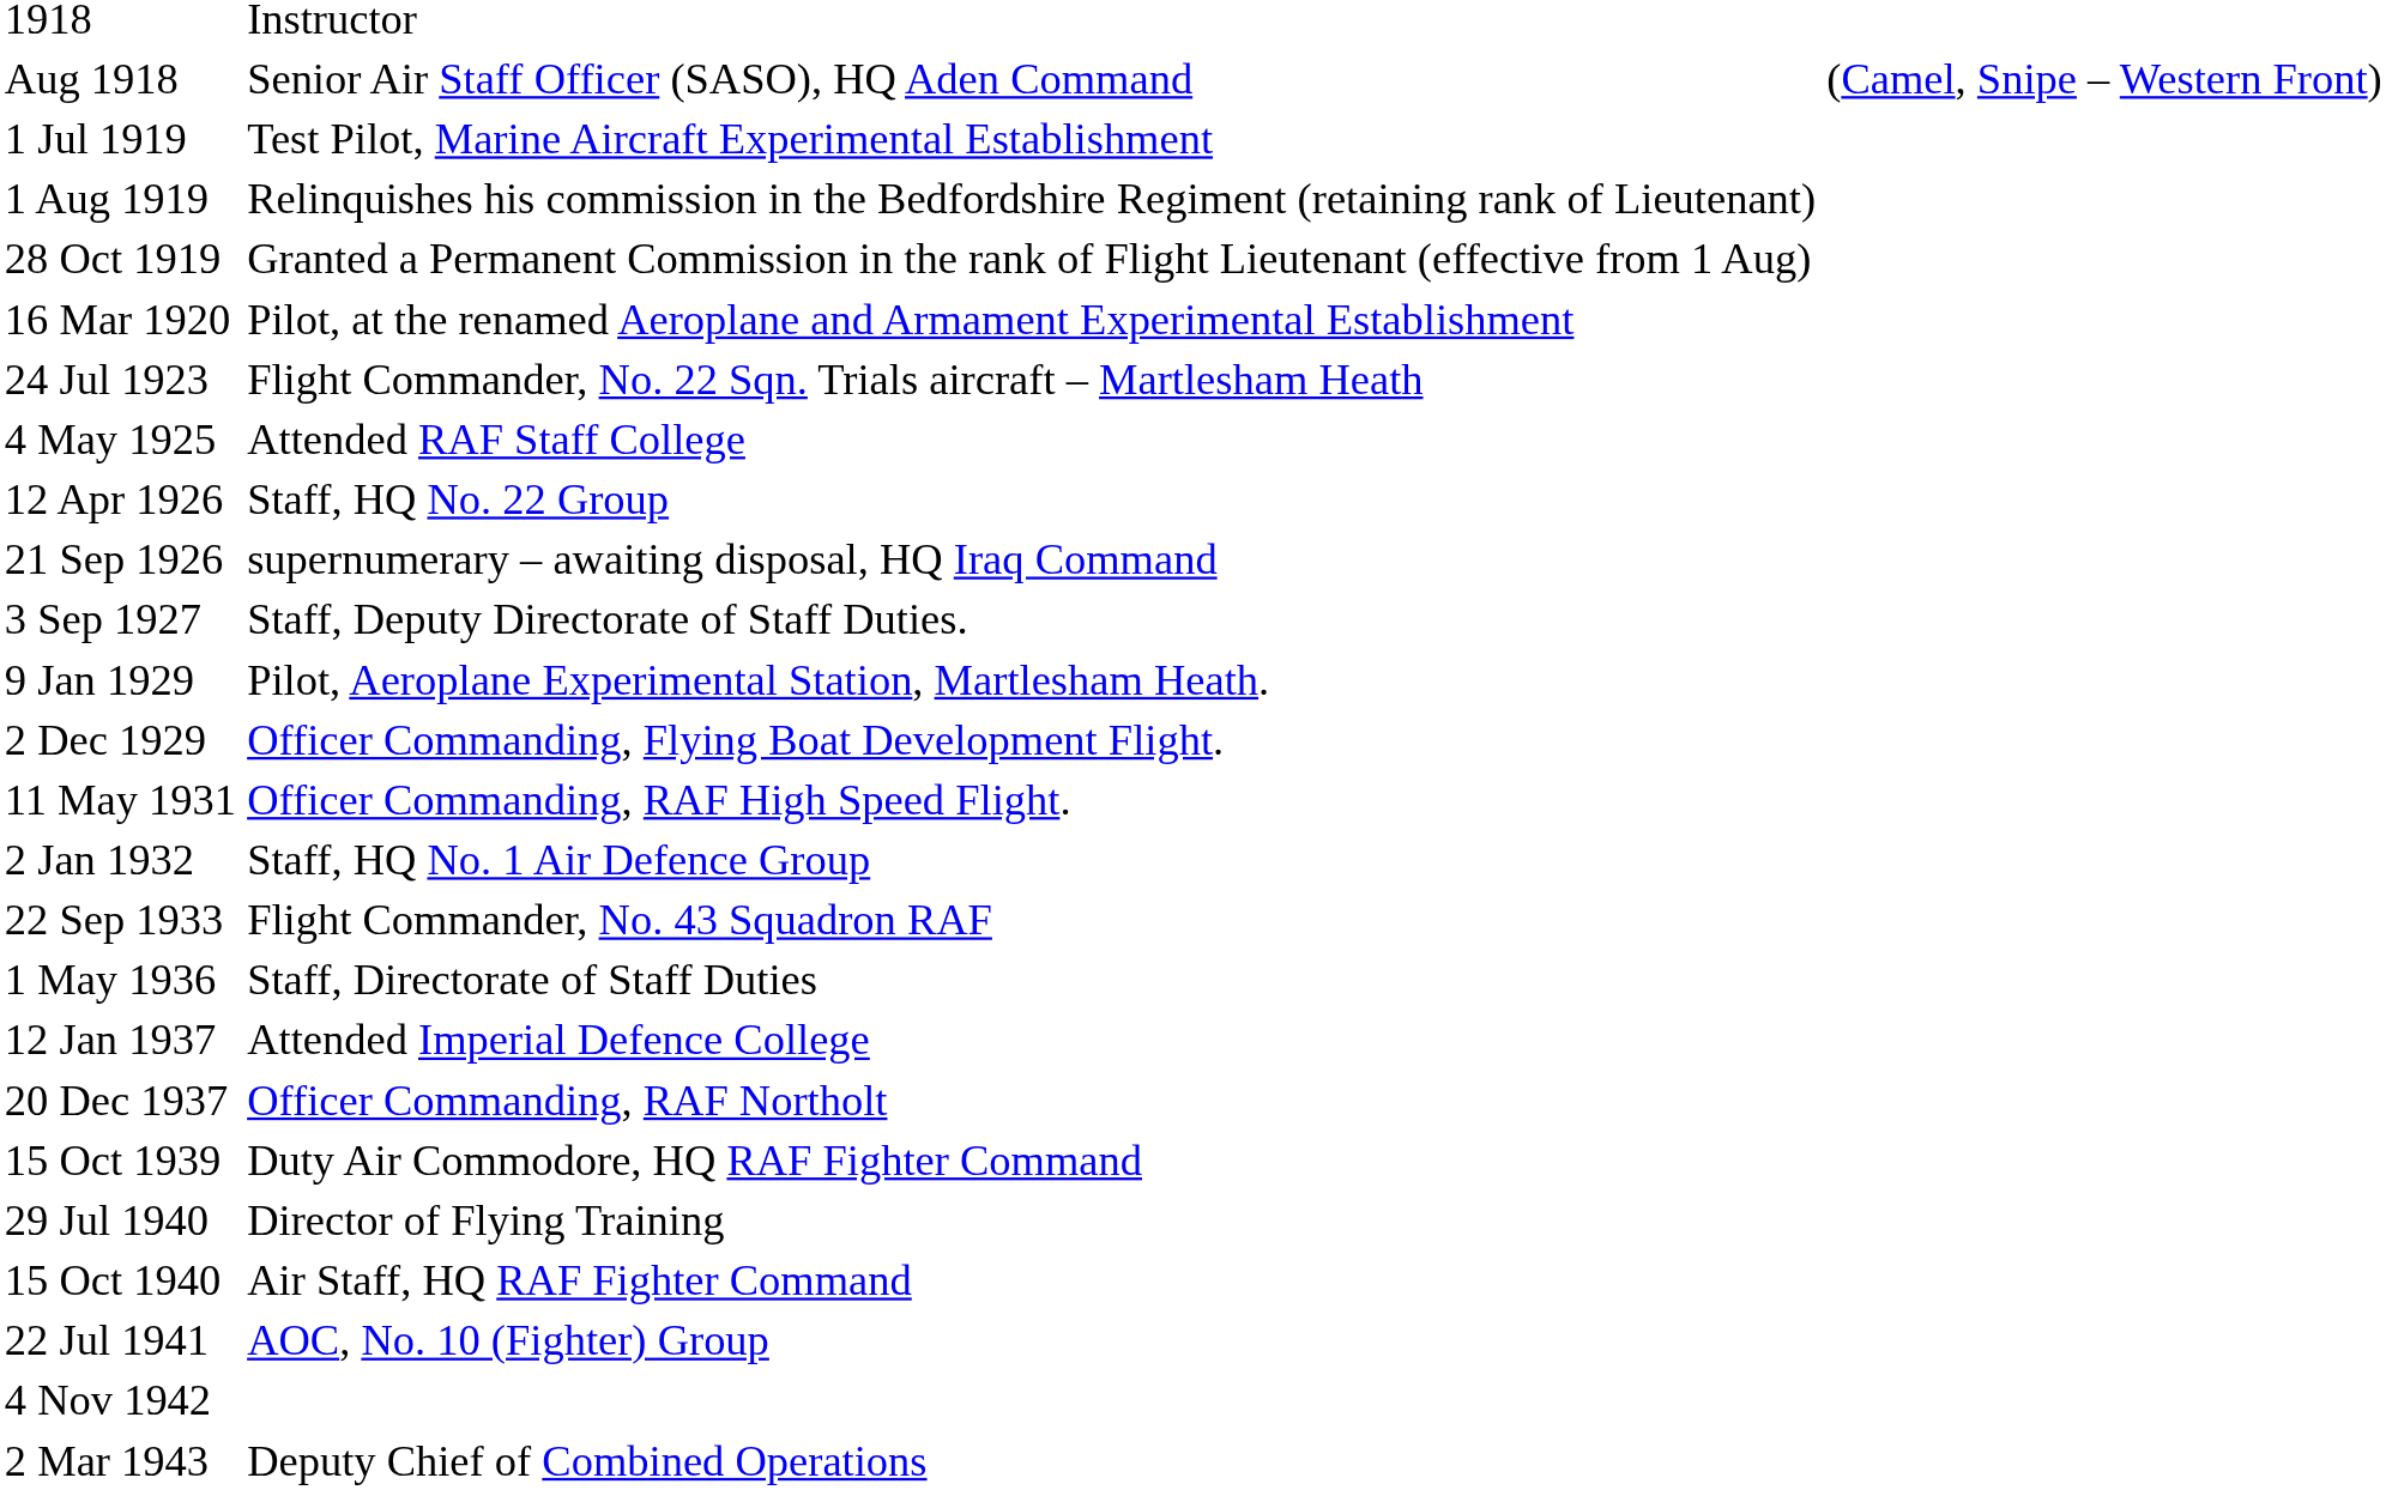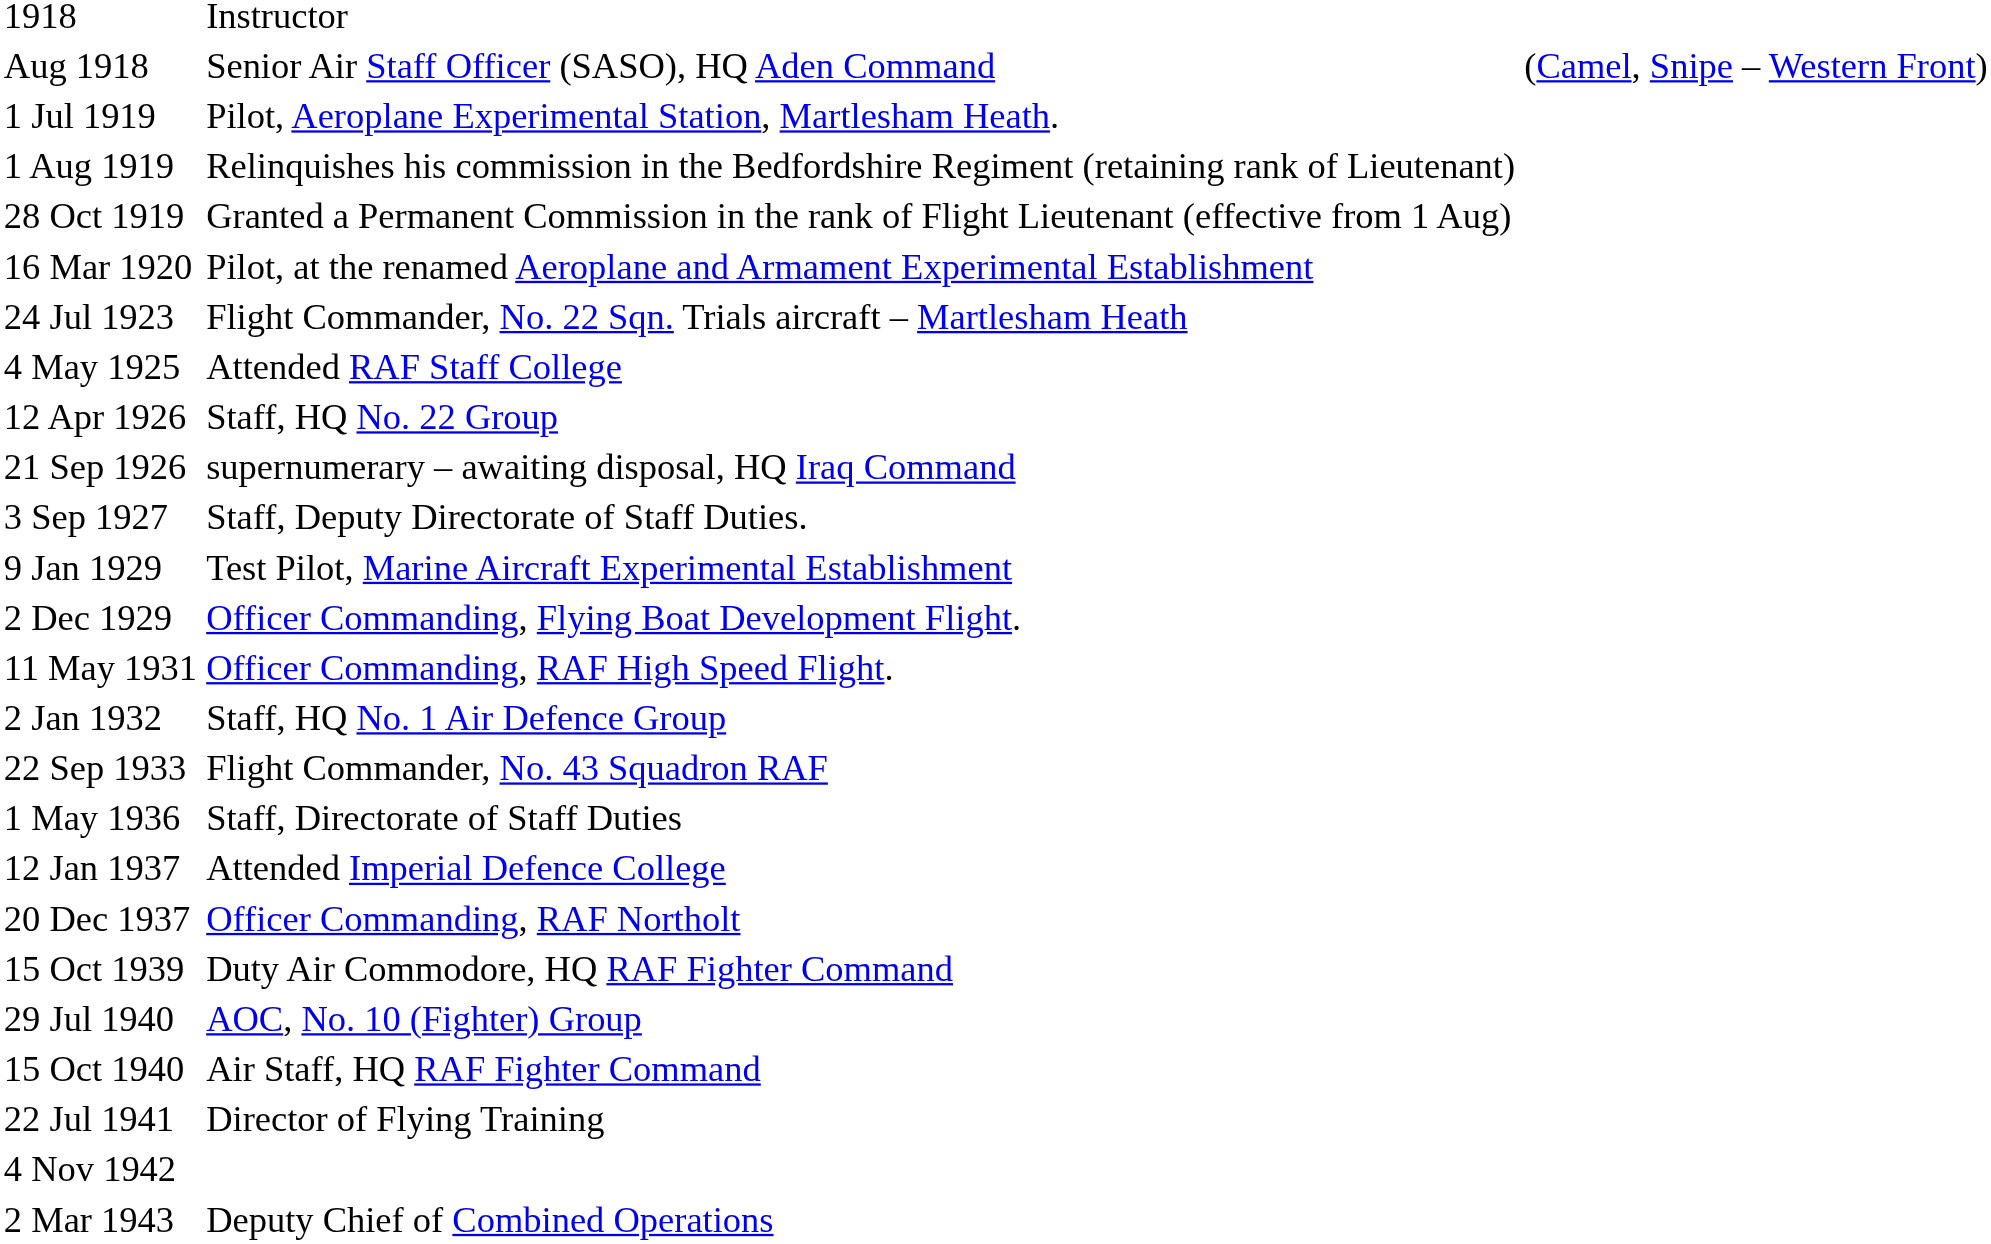1 Jul 1919 | column 2: Test Pilot, Marine Aircraft Experimental Establishment -> Pilot, Aeroplane Experimental Station, Martlesham Heath.
9 Jan 1929 | column 2: Pilot, Aeroplane Experimental Station, Martlesham Heath. -> Test Pilot, Marine Aircraft Experimental Establishment
29 Jul 1940 | column 2: Director of Flying Training -> AOC, No. 10 (Fighter) Group
22 Jul 1941 | column 2: AOC, No. 10 (Fighter) Group -> Director of Flying Training
